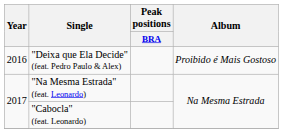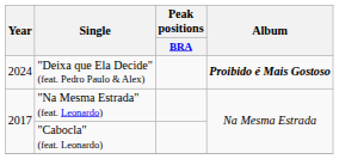"Deixa que Ela Decide" (feat. Pedro Paulo & Alex) | Year: 2016 -> 2024
"Deixa que Ela Decide" (feat. Pedro Paulo & Alex) | Album: normal -> bold
